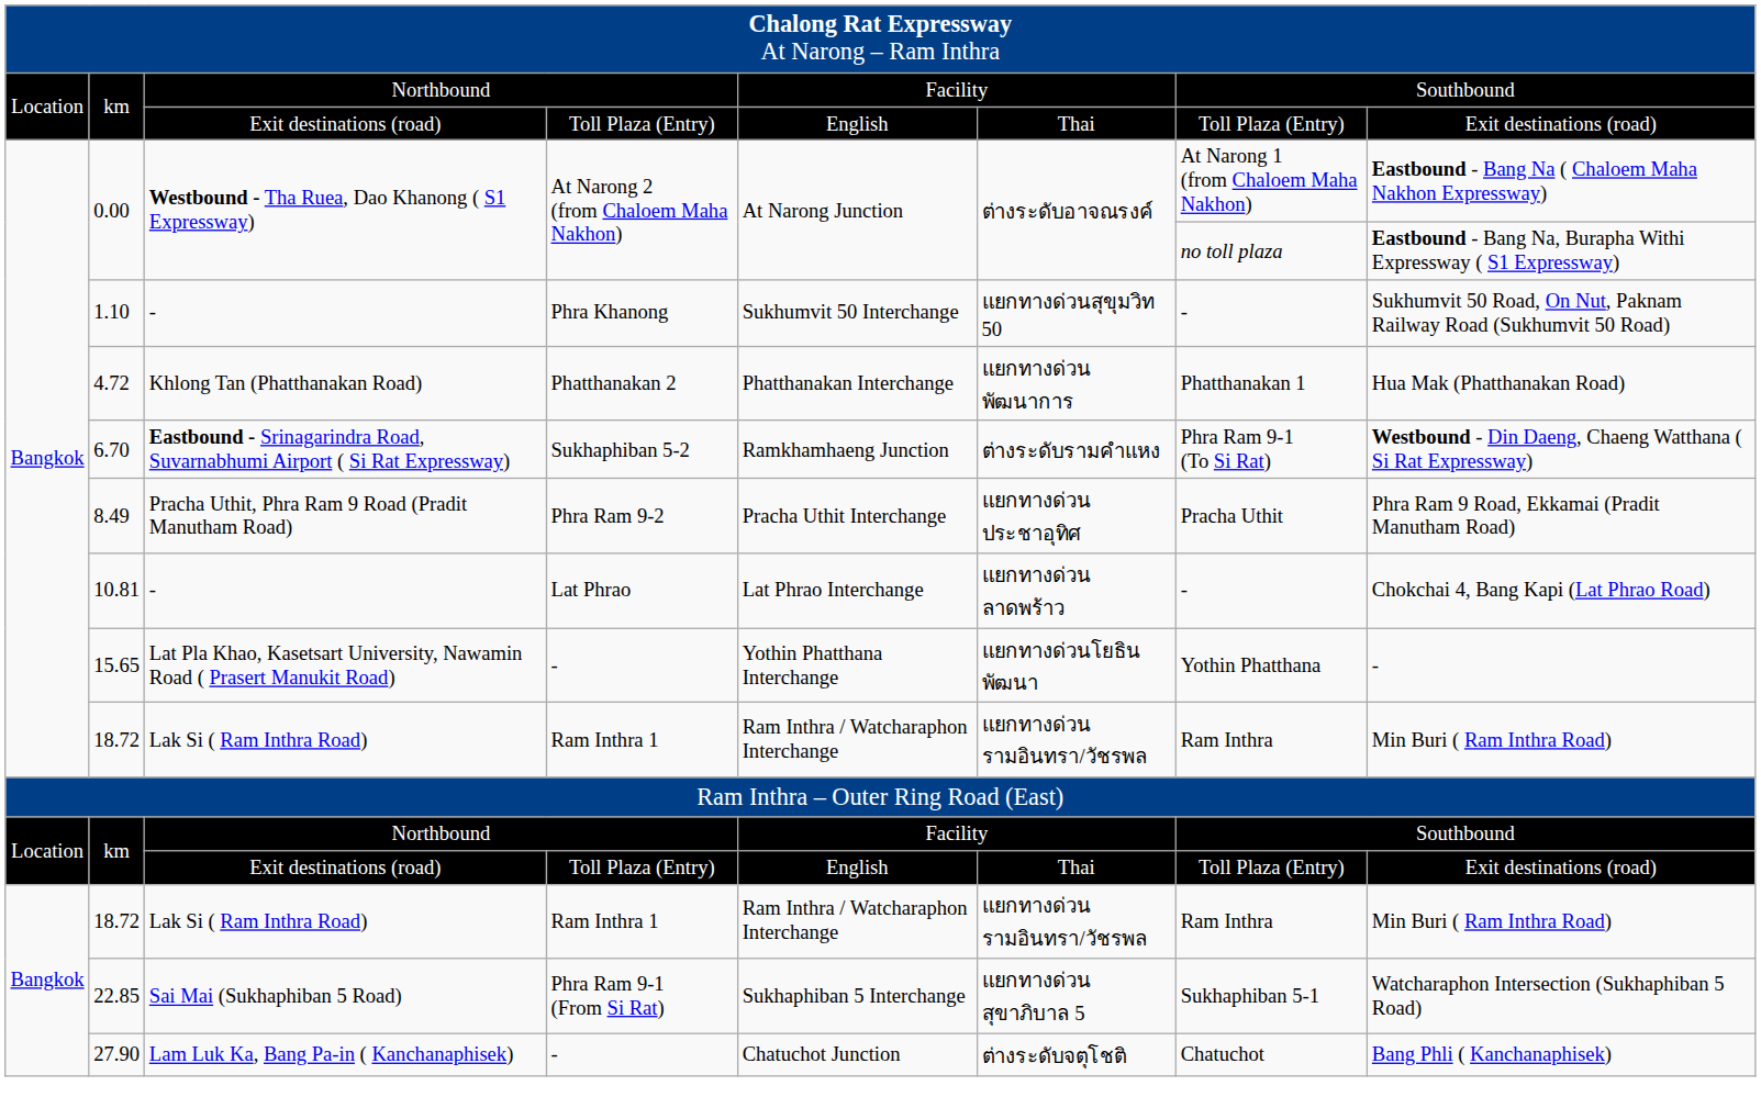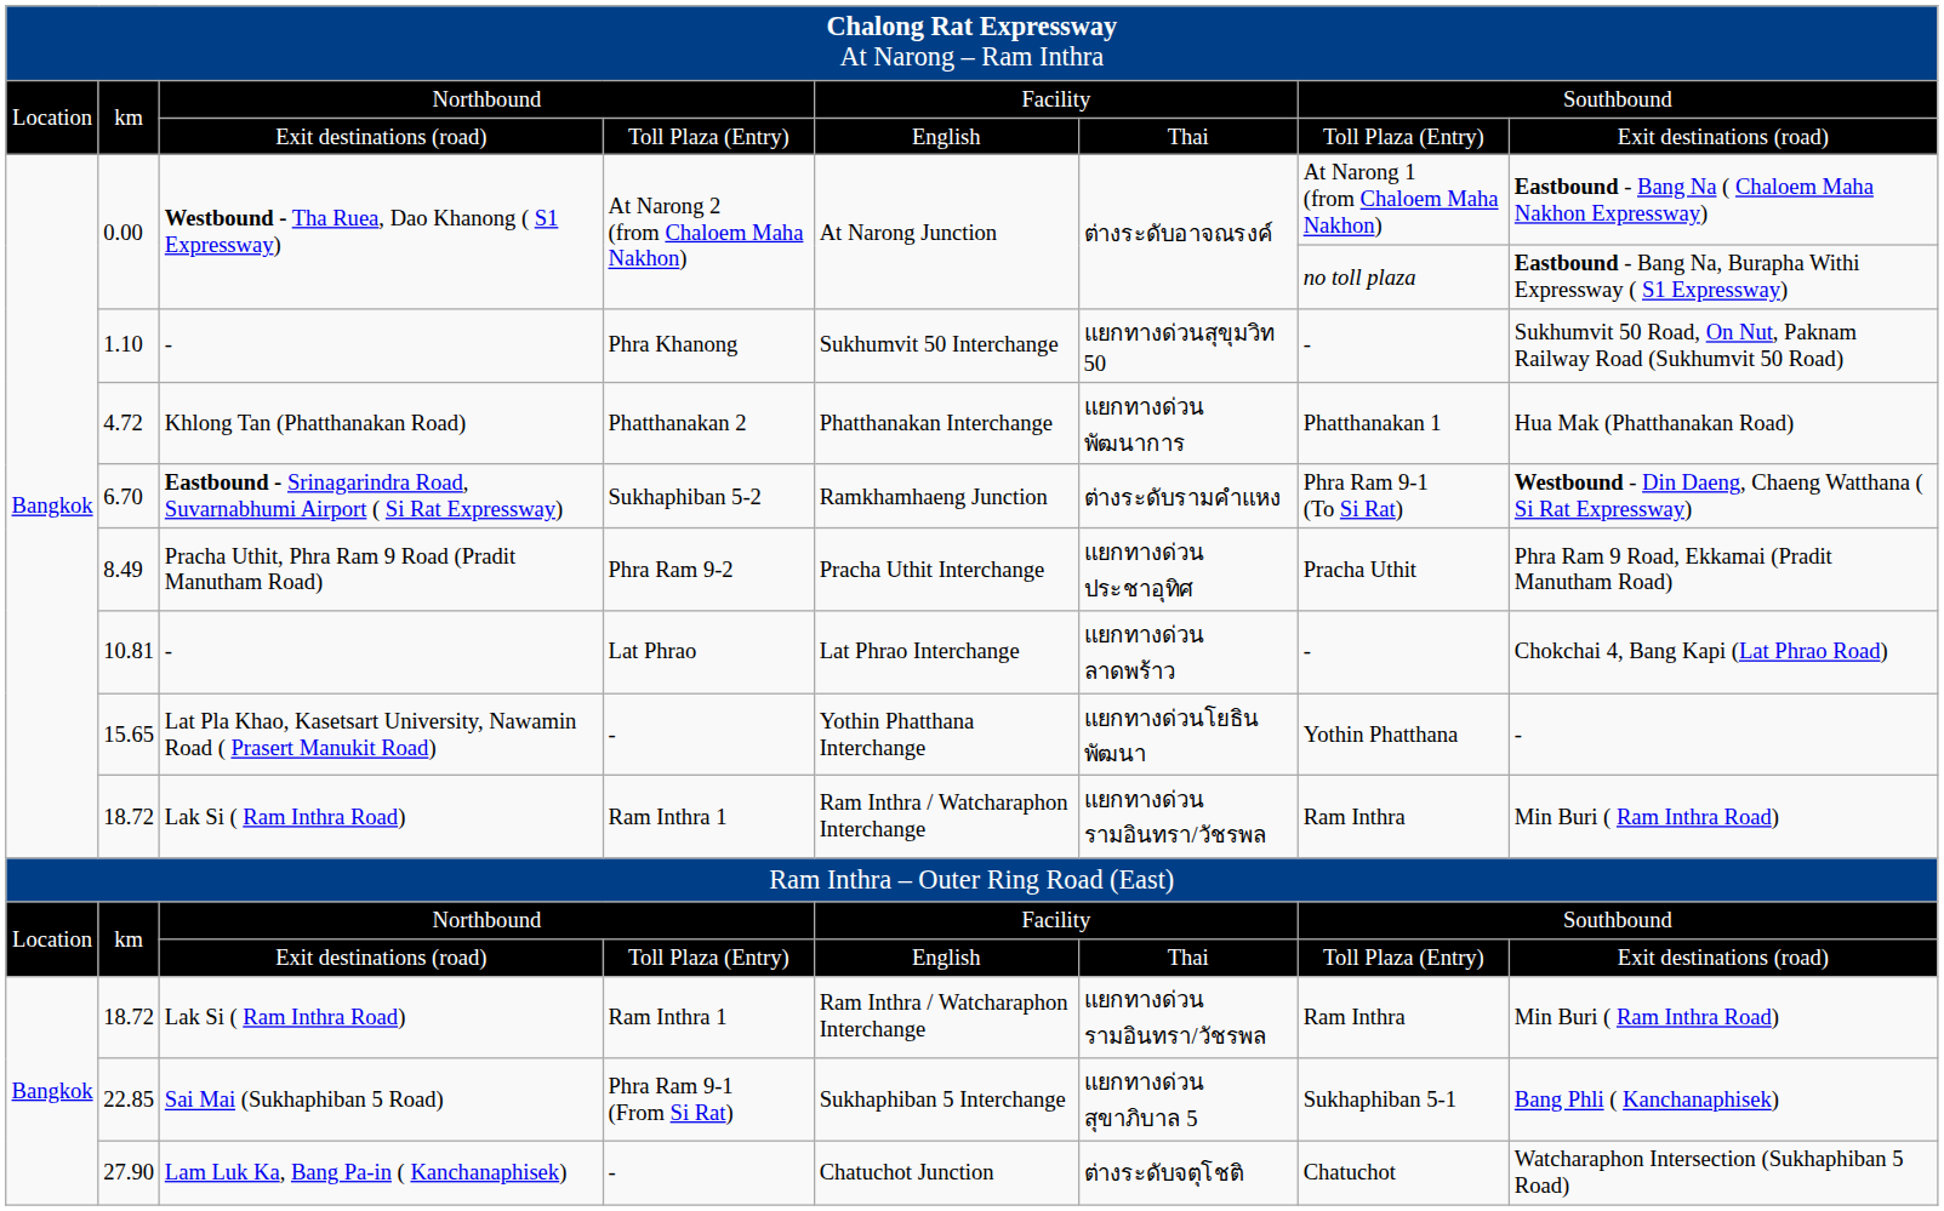22.85 | column 8: Watcharaphon Intersection (Sukhaphiban 5 Road) -> Bang Phli ( Kanchanaphisek)
27.90 | column 8: Bang Phli ( Kanchanaphisek) -> Watcharaphon Intersection (Sukhaphiban 5 Road)
